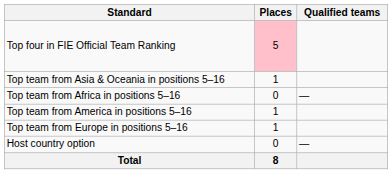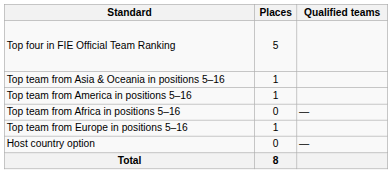Top four in FIE Official Team Ranking | Places: pink background -> no background
rows swapped: Top team from Africa in positions 5–16 <-> Top team from America in positions 5–16
